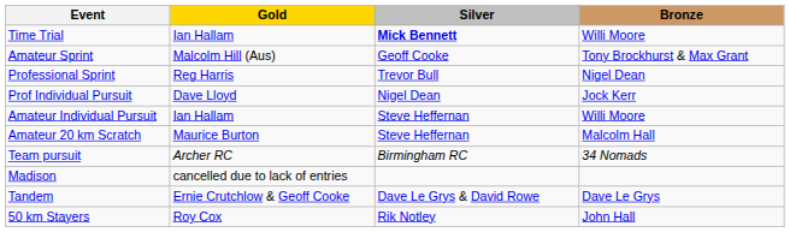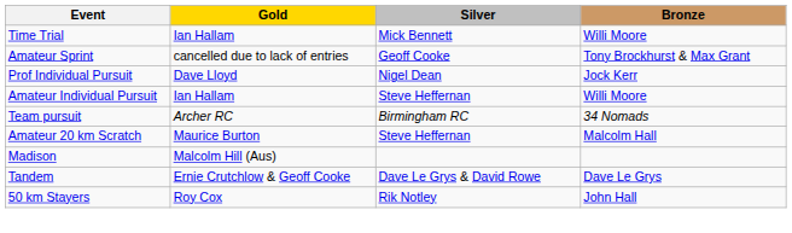Time Trial | Silver: bold -> normal
Amateur Sprint | Gold: Malcolm Hill (Aus) -> cancelled due to lack of entries
- row: Professional Sprint | Reg Harris | Trevor Bull | Nigel Dean
rows swapped: Team pursuit <-> Amateur 20 km Scratch
Madison | Gold: cancelled due to lack of entries -> Malcolm Hill (Aus)
